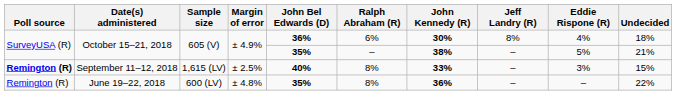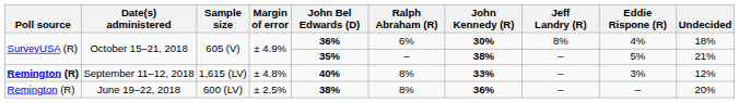September 11–12, 2018 | Margin of error: ± 2.5% -> ± 4.8%
September 11–12, 2018 | Undecided: 15% -> 12%
June 19–22, 2018 | Margin of error: ± 4.8% -> ± 2.5%
June 19–22, 2018 | John Bel Edwards (D): 35% -> 38%
June 19–22, 2018 | Undecided: 22% -> 20%
